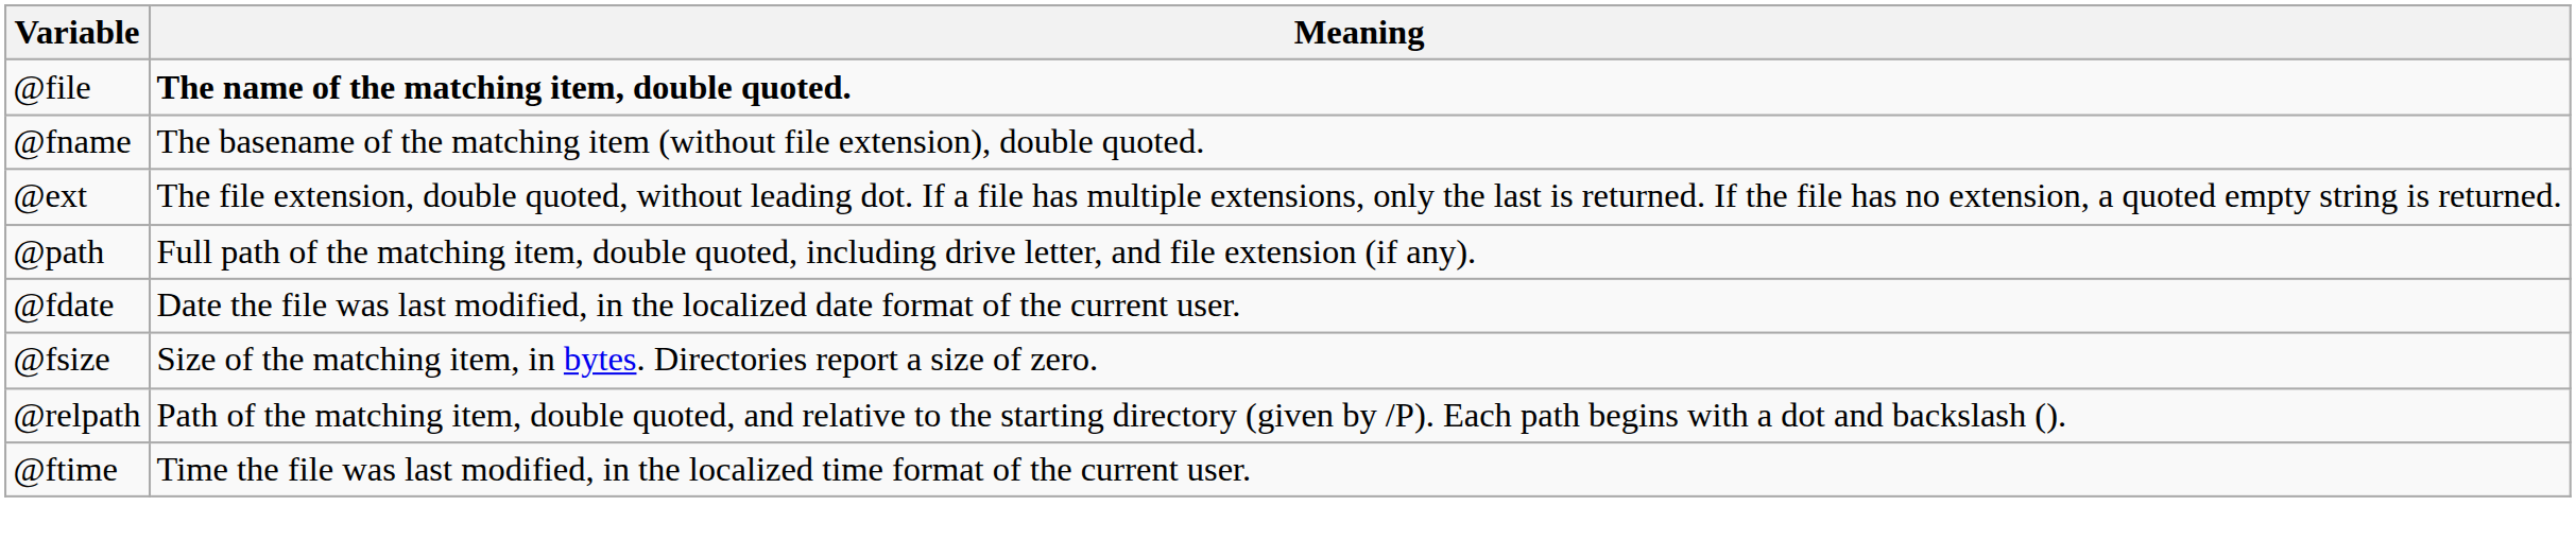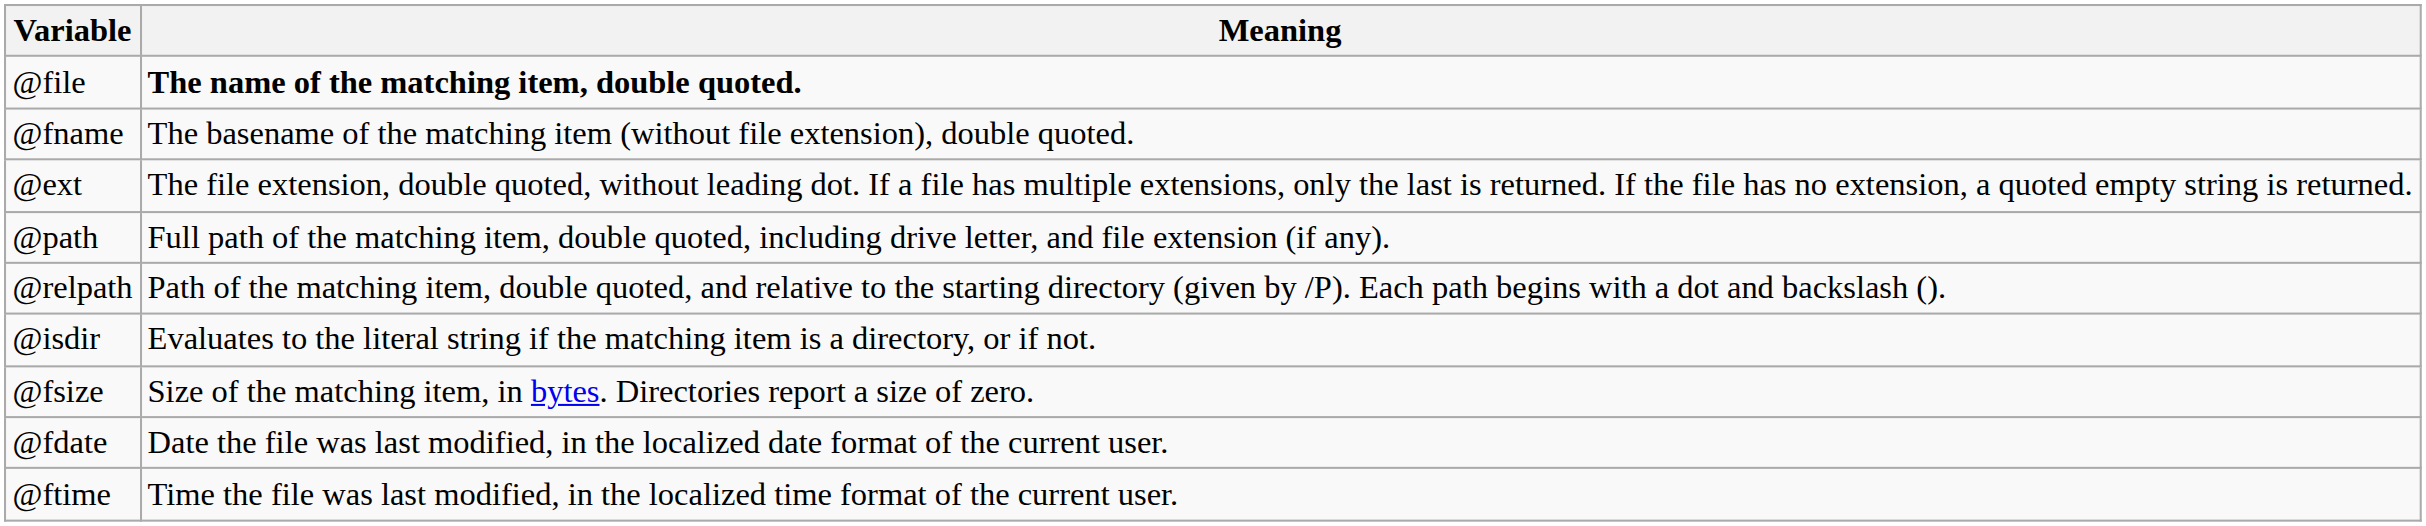rows swapped: @relpath <-> @fdate
+ row: @isdir | Evaluates to the literal string if the matching item is a directory, or if not.
